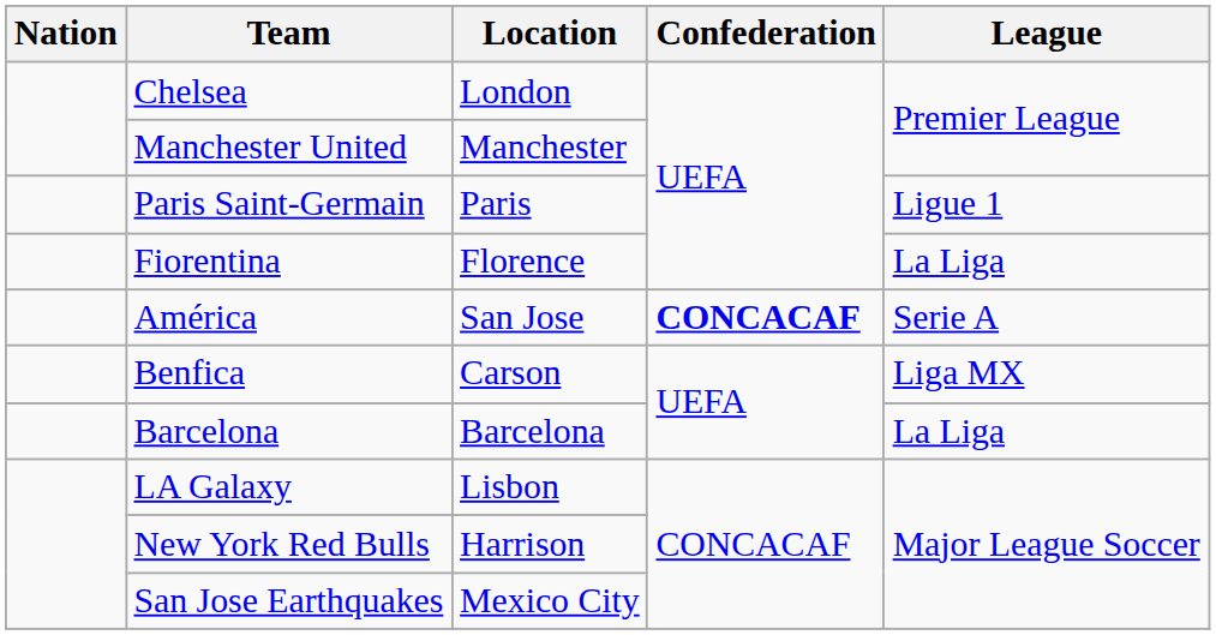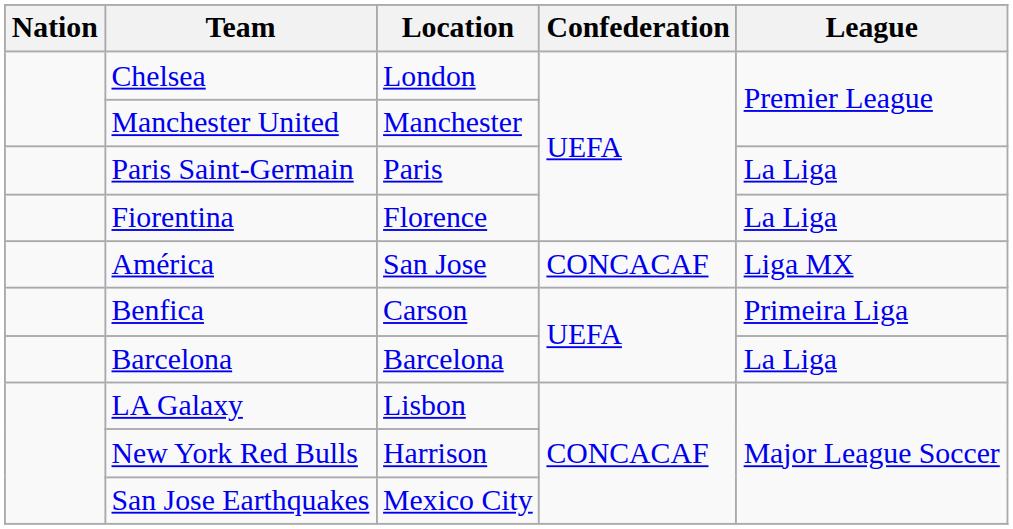Paris Saint-Germain | League: Ligue 1 -> La Liga
América | Confederation: bold -> normal
América | League: Serie A -> Liga MX
Benfica | League: Liga MX -> Primeira Liga
